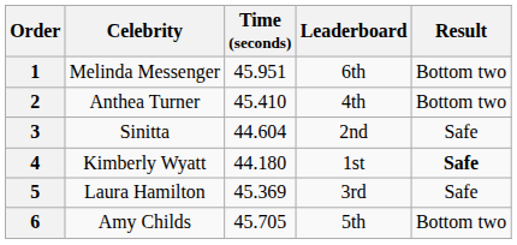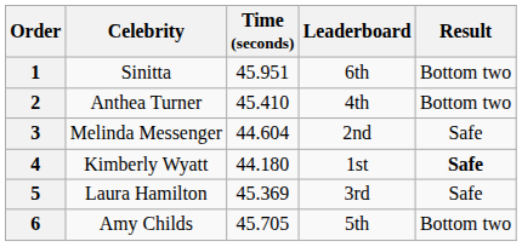1 | Celebrity: Melinda Messenger -> Sinitta
3 | Celebrity: Sinitta -> Melinda Messenger
